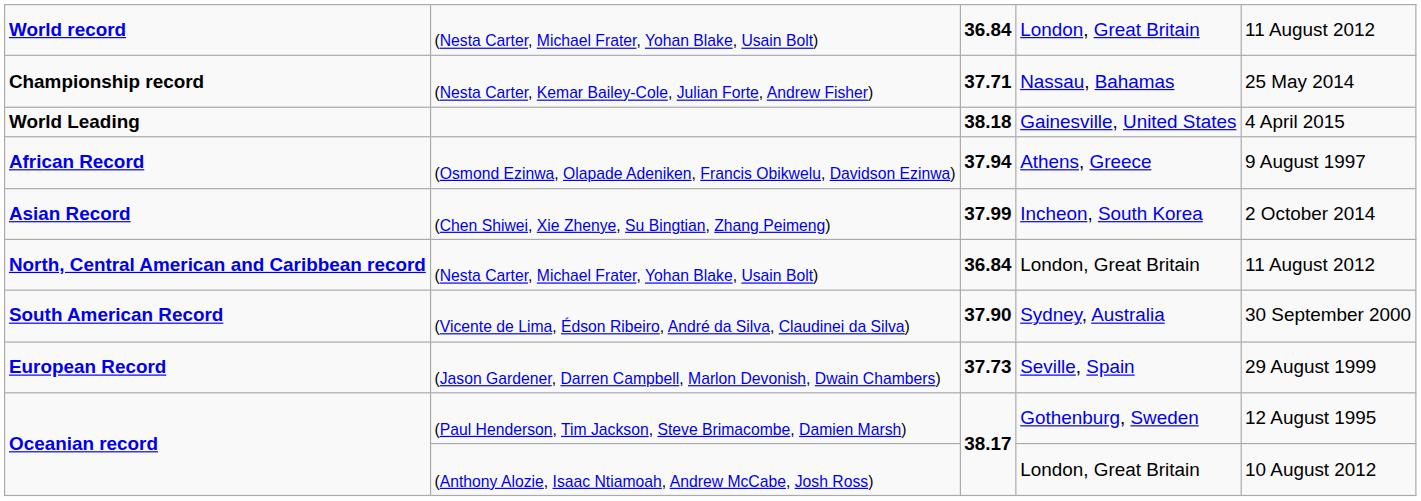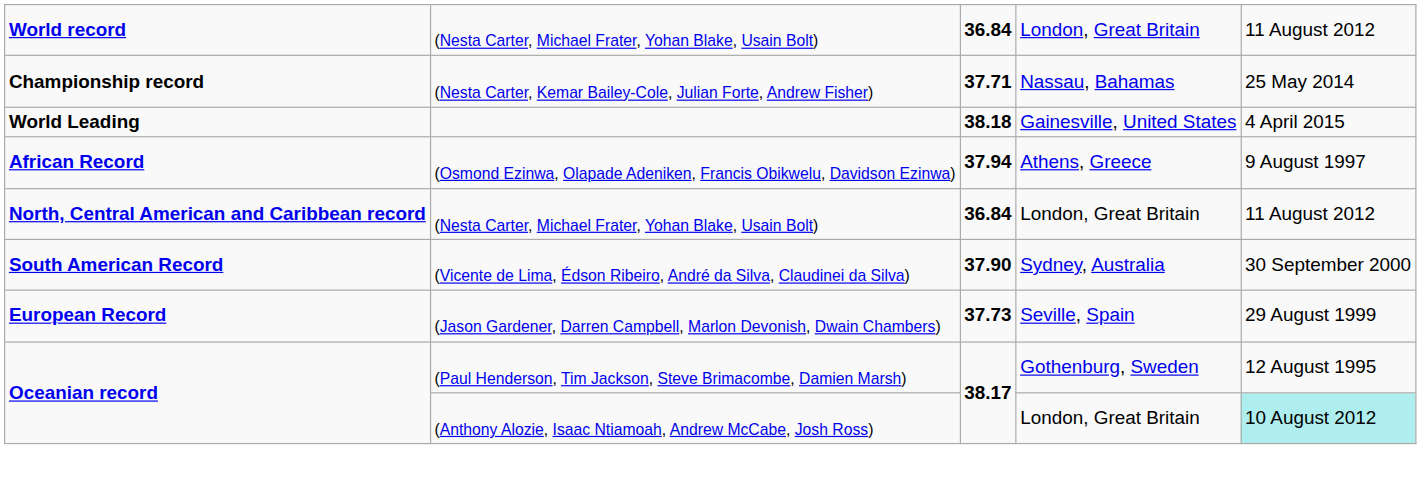- row: Asian Record | (Chen Shiwei, Xie Zhenye, Su Bingtian, Zhang Peimeng) | 37.99 | Incheon, South Korea | 2 October 2014
(Anthony Alozie, Isaac Ntiamoah, Andrew McCabe, Josh Ross) | column 5: no background -> paleturquoise background
